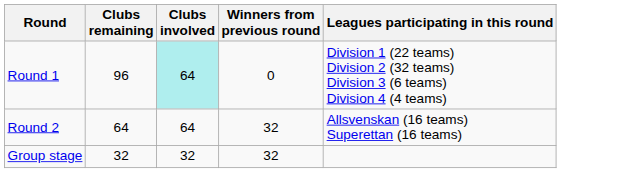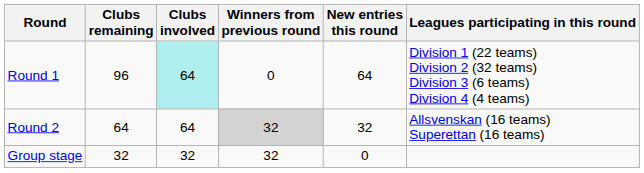+ column: New entries this round | 64 | 32 | 0
Round 2 | Winners from previous round: no background -> lightgrey background
